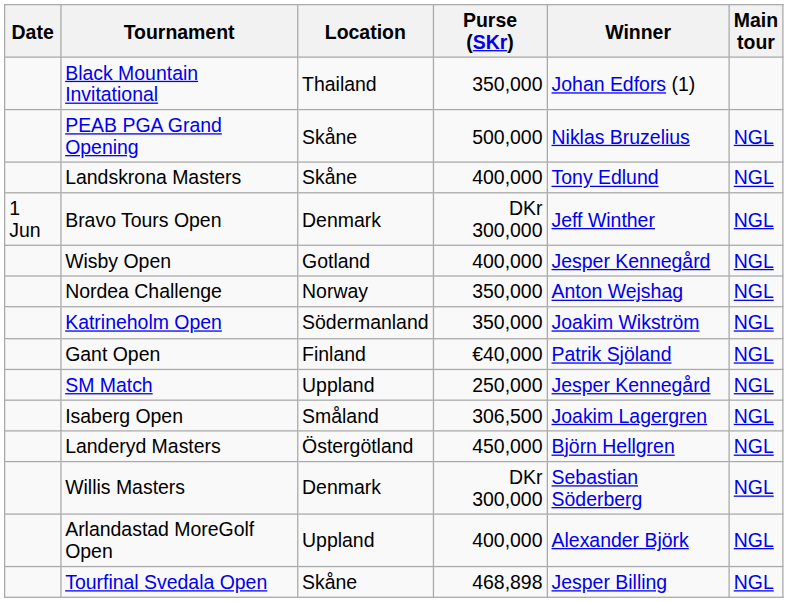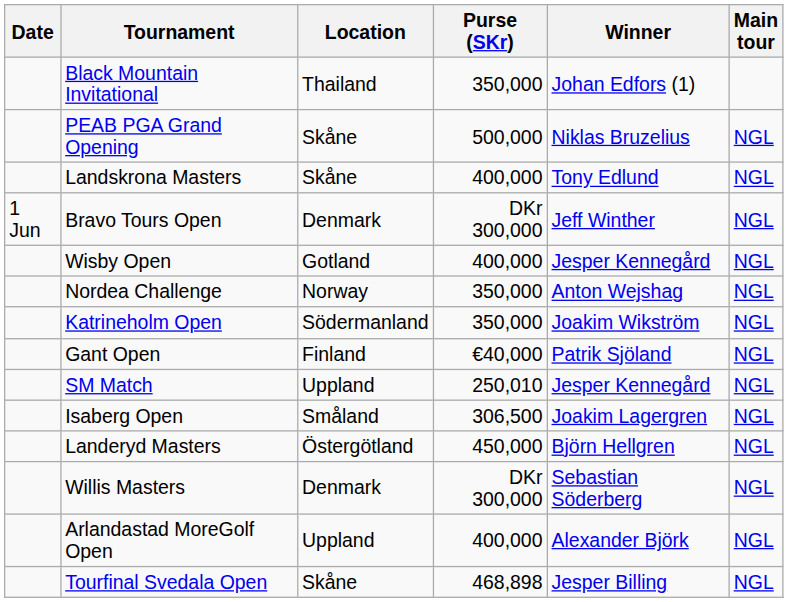SM Match | Purse (SKr): 250,000 -> 250,010
